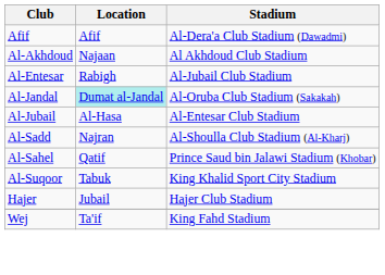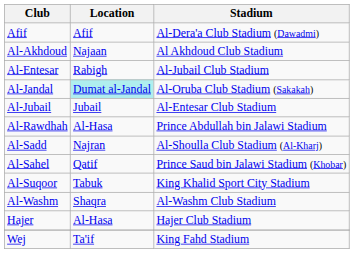Al-Jubail | Location: Al-Hasa -> Jubail
+ row: Al-Rawdhah | Al-Hasa | Prince Abdullah bin Jalawi Stadium
+ row: Al-Washm | Shaqra | Al-Washm Club Stadium
Hajer | Location: Jubail -> Al-Hasa
